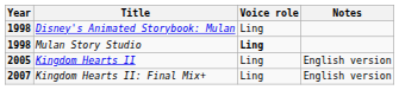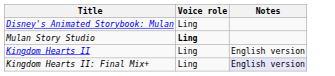- column: Year | 1998 | 1998 | 2005 | 2007
Kingdom Hearts II: Final Mix+ | Notes: no background -> lavender background
